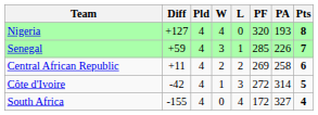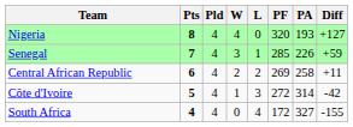columns swapped: Pts <-> Diff
